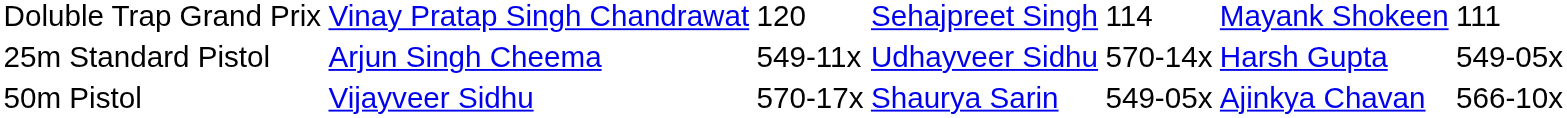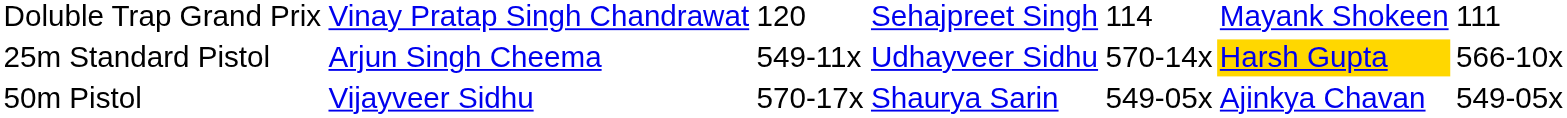25m Standard Pistol | column 6: no background -> gold background
25m Standard Pistol | column 7: 549-05x -> 566-10x
50m Pistol | column 7: 566-10x -> 549-05x
